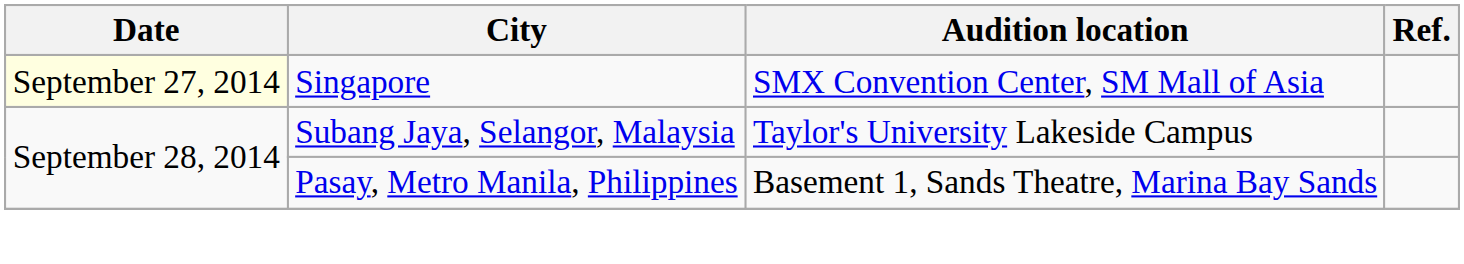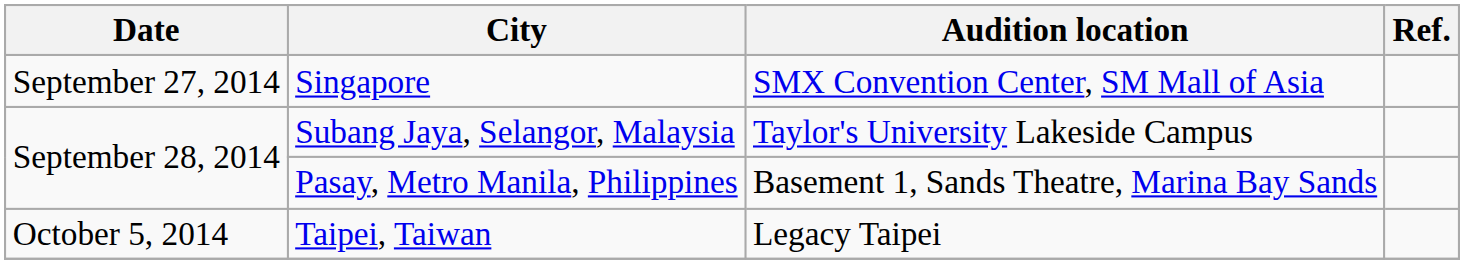Singapore | Date: lightyellow background -> no background
+ row: October 5, 2014 | Taipei, Taiwan | Legacy Taipei
